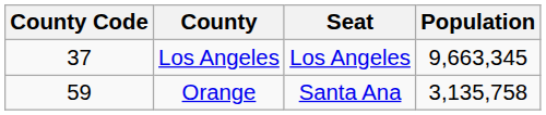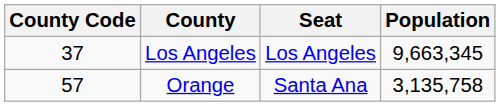Orange | County Code: 59 -> 57
